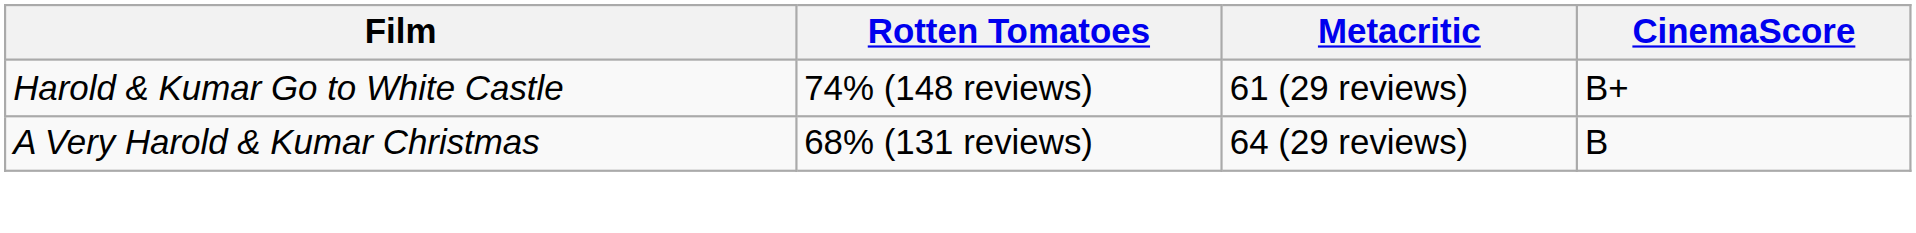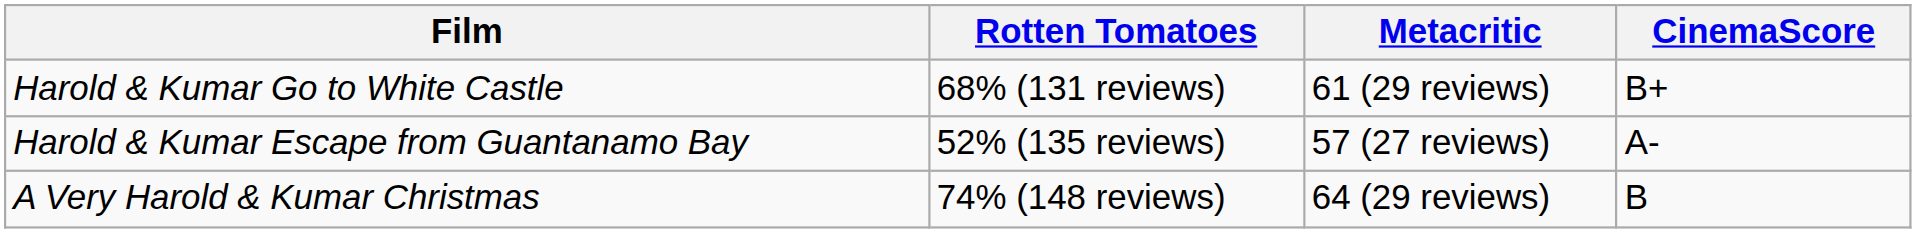Harold & Kumar Go to White Castle | Rotten Tomatoes: 74% (148 reviews) -> 68% (131 reviews)
+ row: Harold & Kumar Escape from Guantanamo Bay | 52% (135 reviews) | 57 (27 reviews) | A-
A Very Harold & Kumar Christmas | Rotten Tomatoes: 68% (131 reviews) -> 74% (148 reviews)
